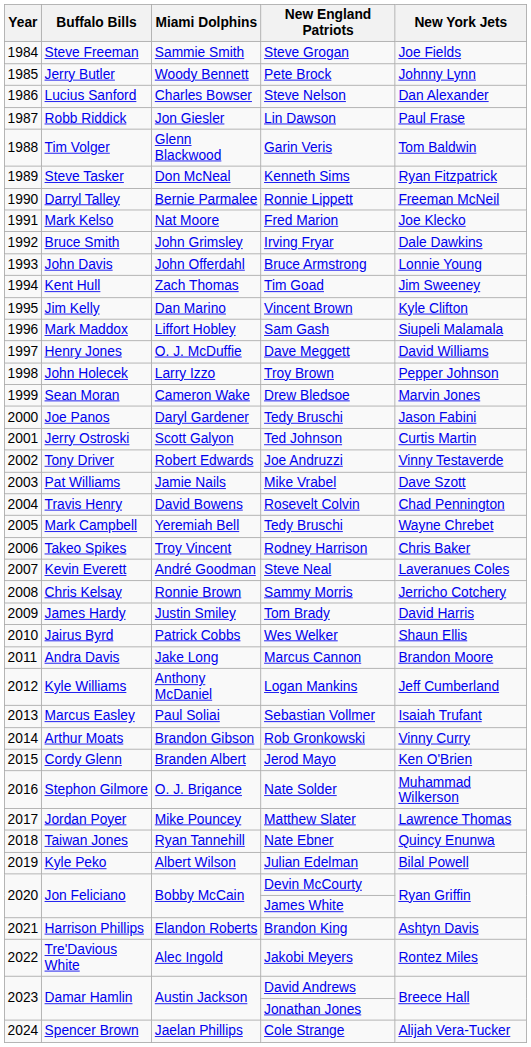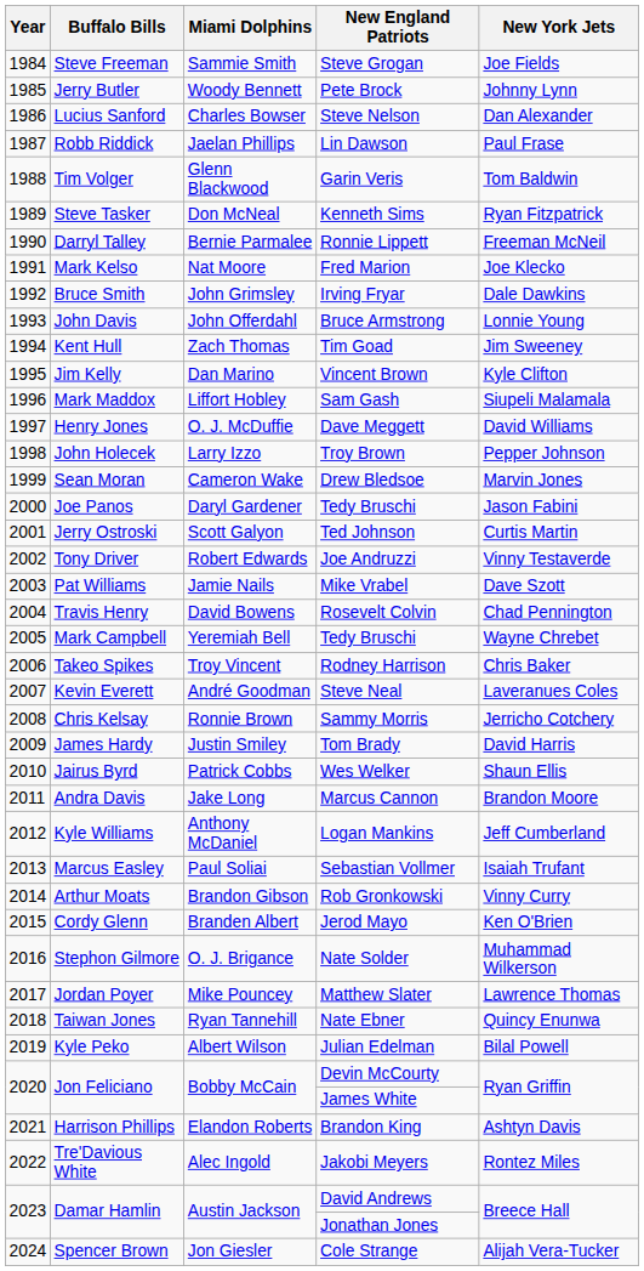Lin Dawson | Miami Dolphins: Jon Giesler -> Jaelan Phillips
Cole Strange | Miami Dolphins: Jaelan Phillips -> Jon Giesler
